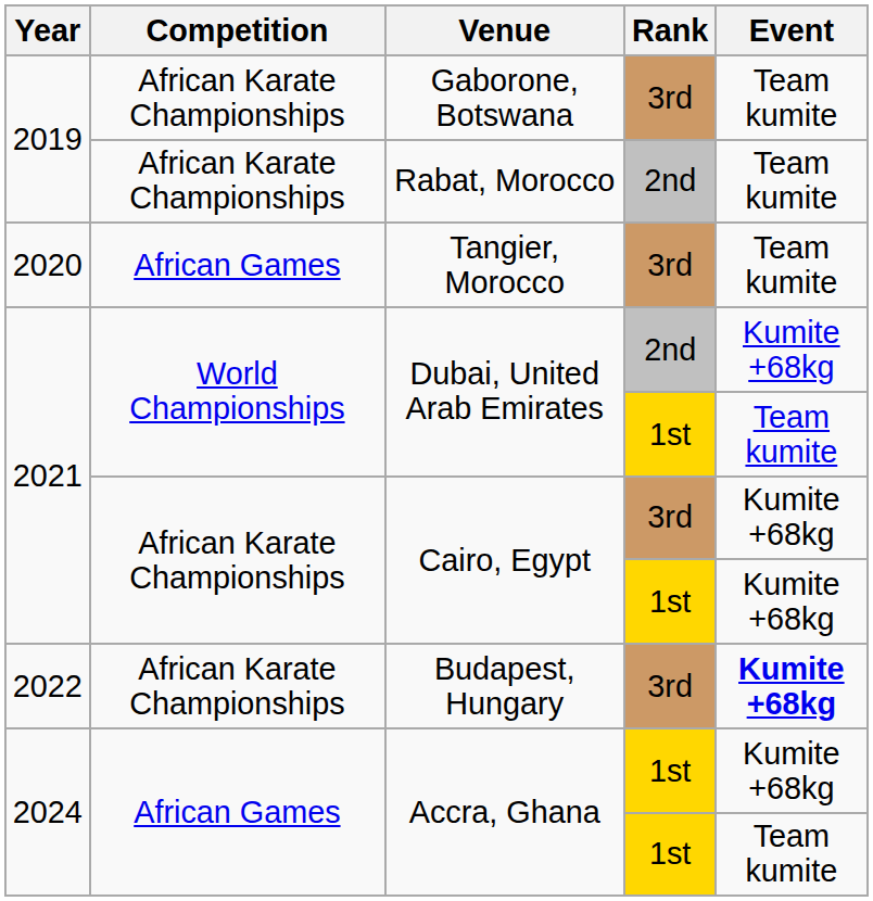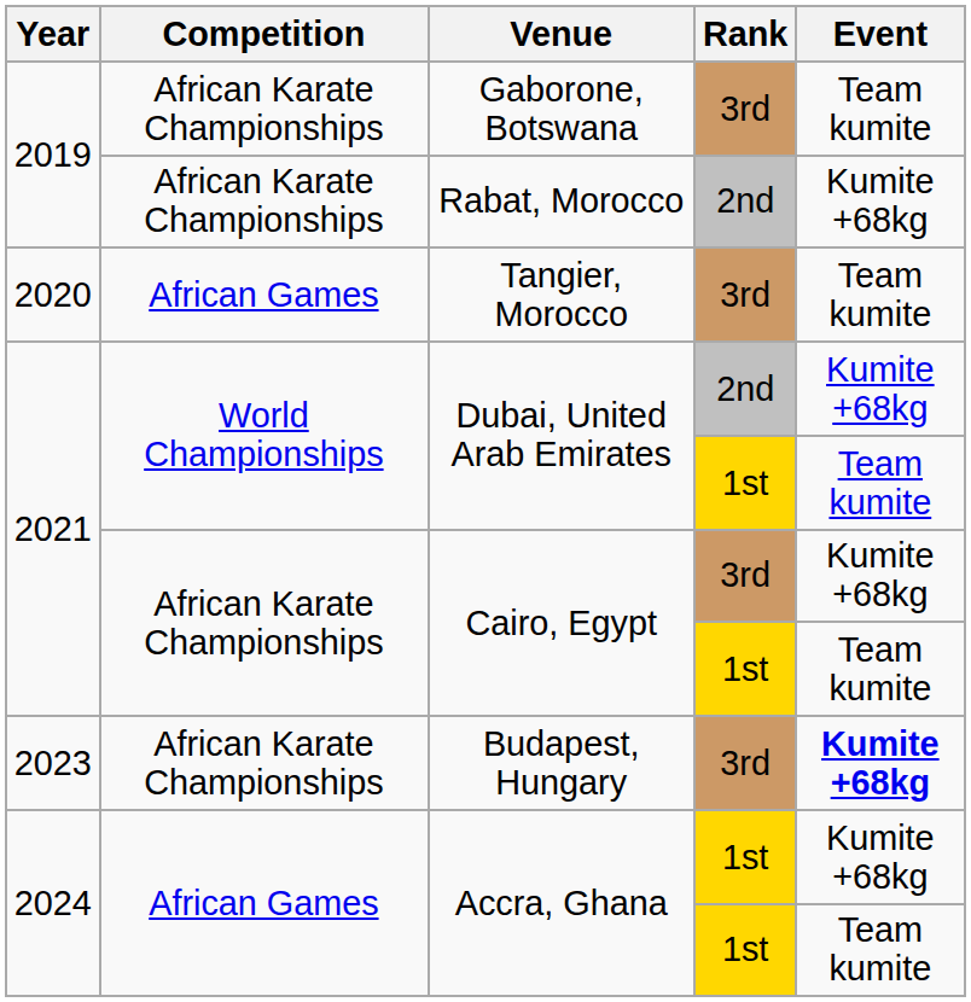Rabat, Morocco | Event: Team kumite -> Kumite +68kg
Cairo, Egypt / 1st | Event: Kumite +68kg -> Team kumite
Budapest, Hungary | Year: 2022 -> 2023
